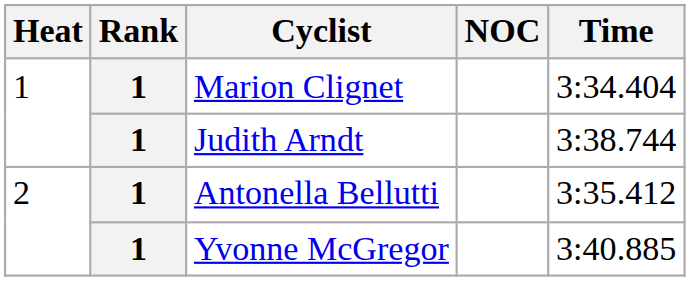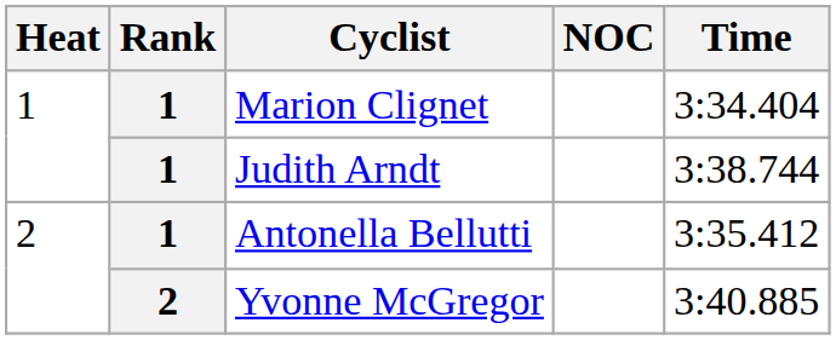Yvonne McGregor | Rank: 1 -> 2
